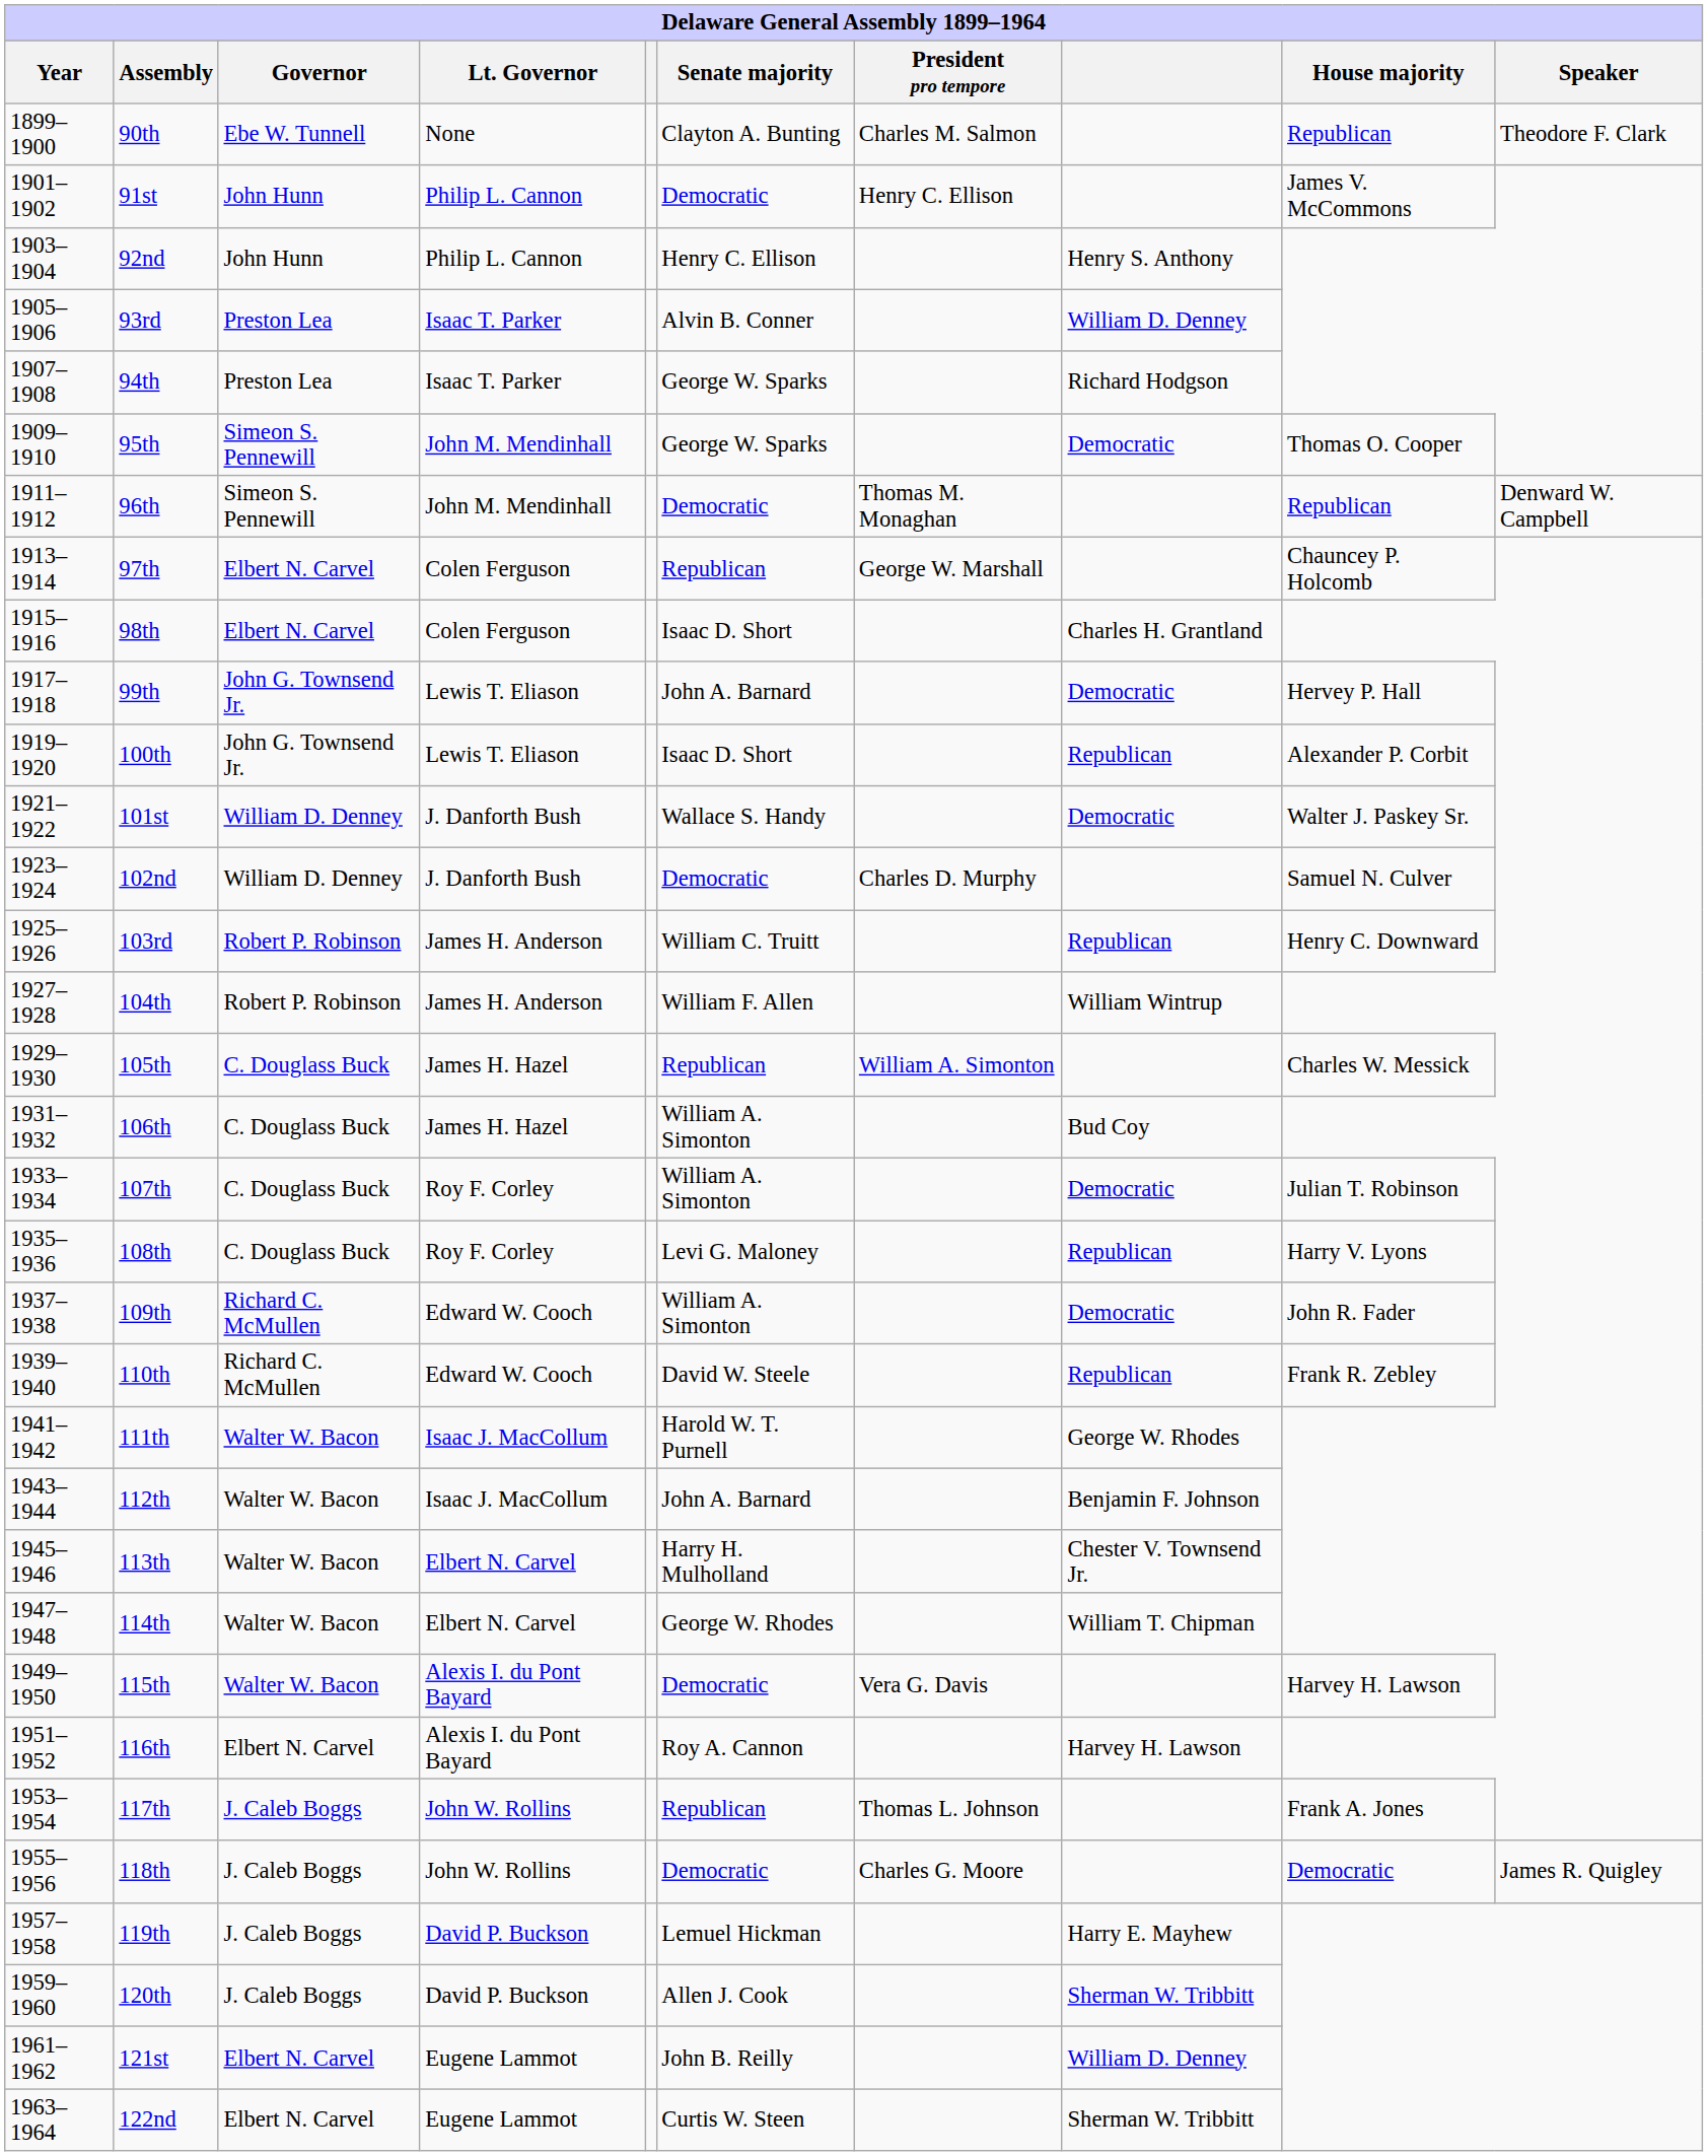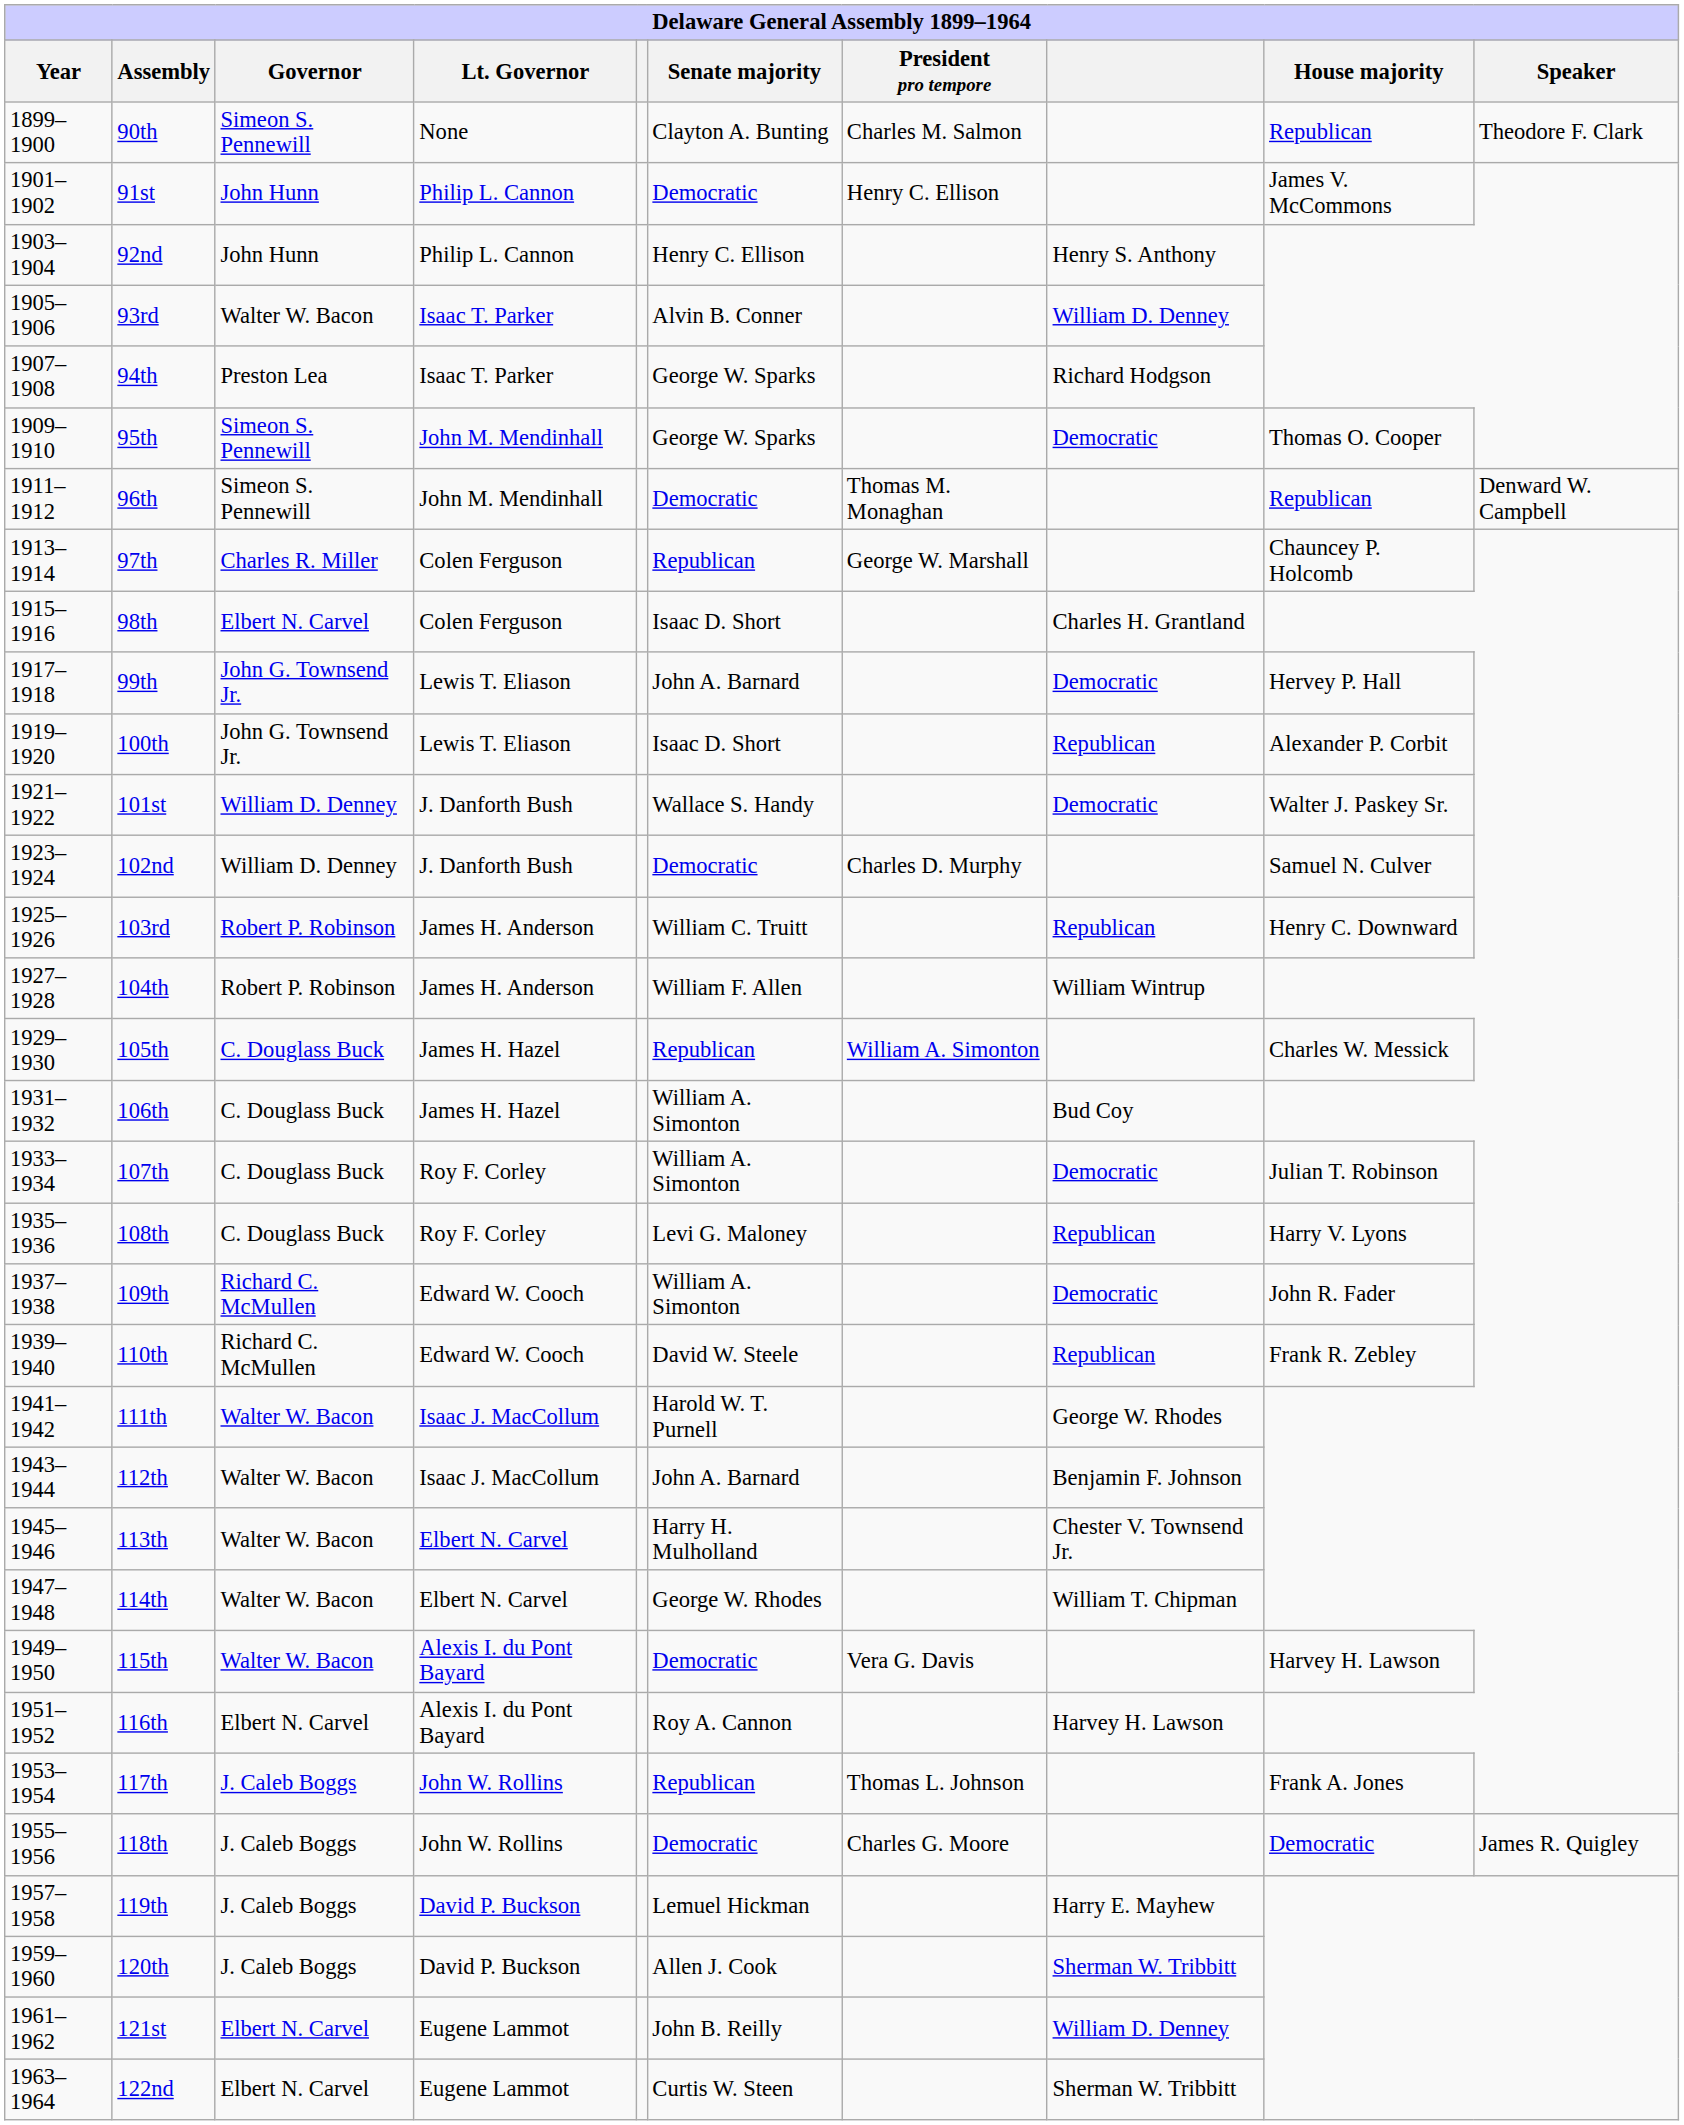90th | Governor: Ebe W. Tunnell -> Simeon S. Pennewill
93rd | Governor: Preston Lea -> Walter W. Bacon
97th | Governor: Elbert N. Carvel -> Charles R. Miller
